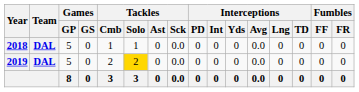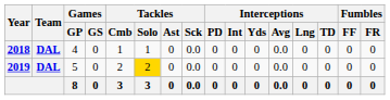2018 | Games / GP: 5 -> 4
